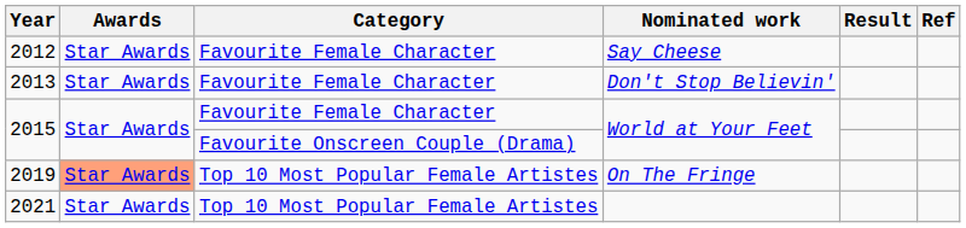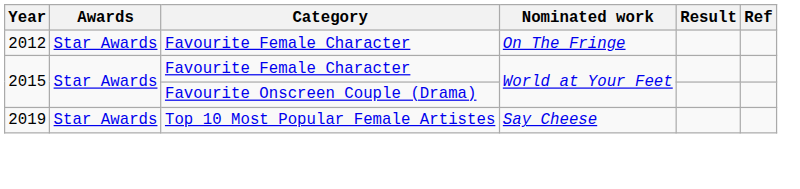2012 | Nominated work: Say Cheese -> On The Fringe
- row: 2013 | Star Awards | Favourite Female Character | Don't Stop Believin'
2019 | Awards: lightsalmon background -> no background
2019 | Nominated work: On The Fringe -> Say Cheese
- row: 2021 | Star Awards | Top 10 Most Popular Female Artistes
